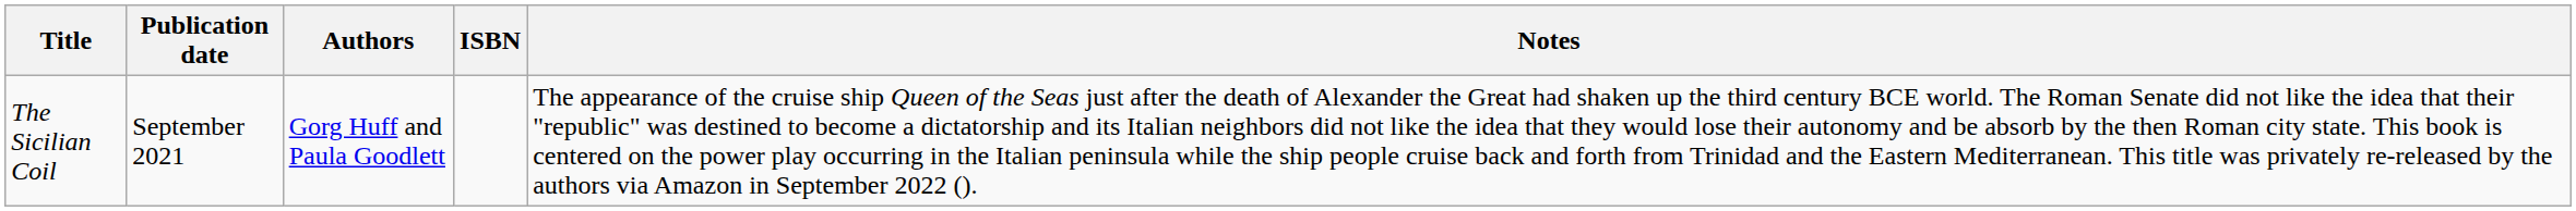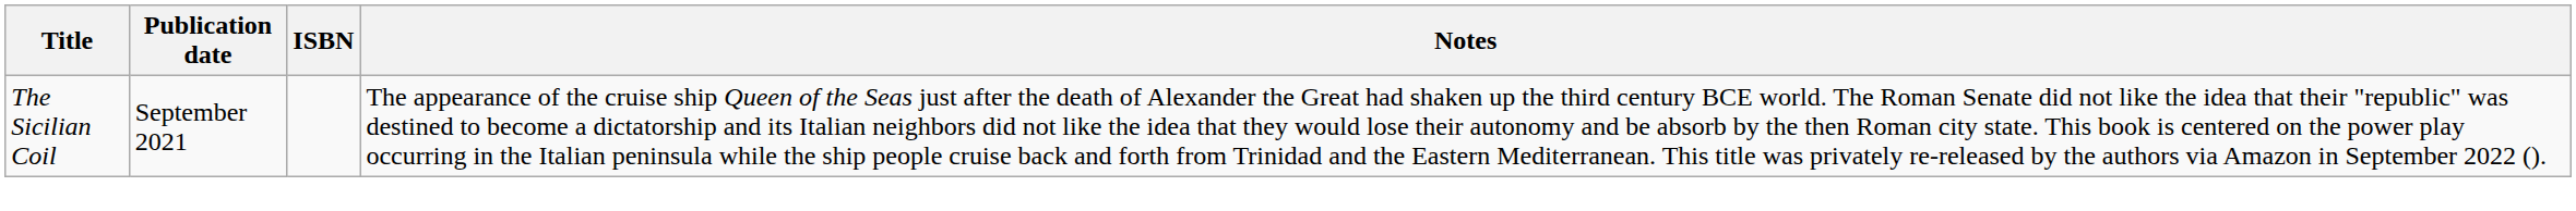- column: Authors | Gorg Huff and Paula Goodlett
